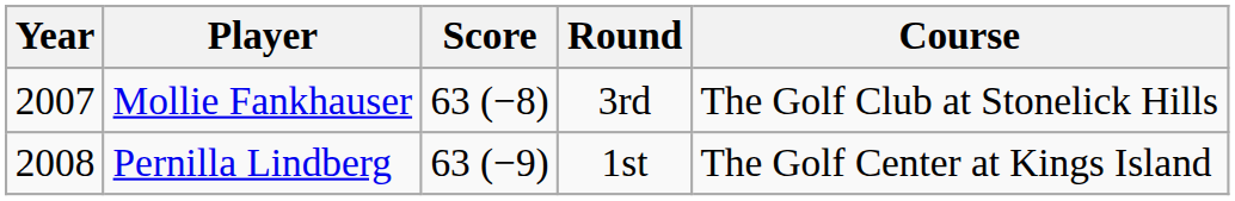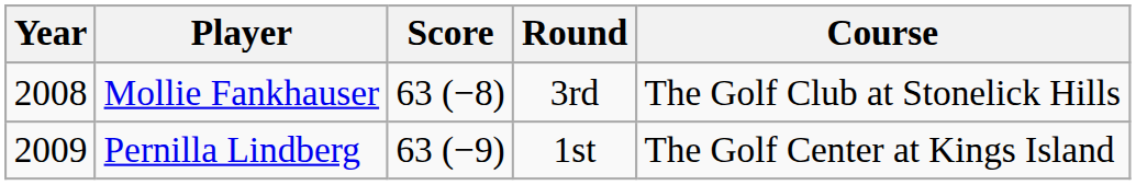Mollie Fankhauser | Year: 2007 -> 2008
Pernilla Lindberg | Year: 2008 -> 2009
